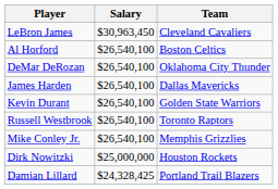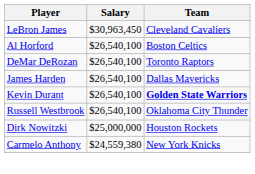DeMar DeRozan | Team: Oklahoma City Thunder -> Toronto Raptors
Kevin Durant | Team: normal -> bold
Russell Westbrook | Team: Toronto Raptors -> Oklahoma City Thunder
- row: Mike Conley Jr. | $26,540,100 | Memphis Grizzlies
+ row: Carmelo Anthony | $24,559,380 | New York Knicks
- row: Damian Lillard | $24,328,425 | Portland Trail Blazers
